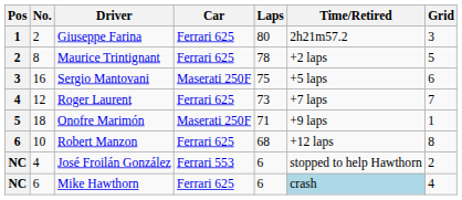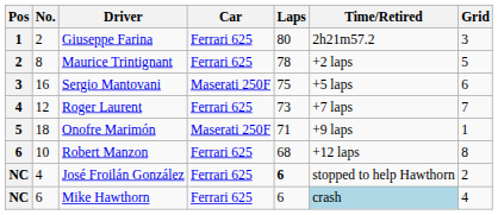José Froilán González | Car: Ferrari 553 -> Ferrari 625
José Froilán González | Laps: normal -> bold
